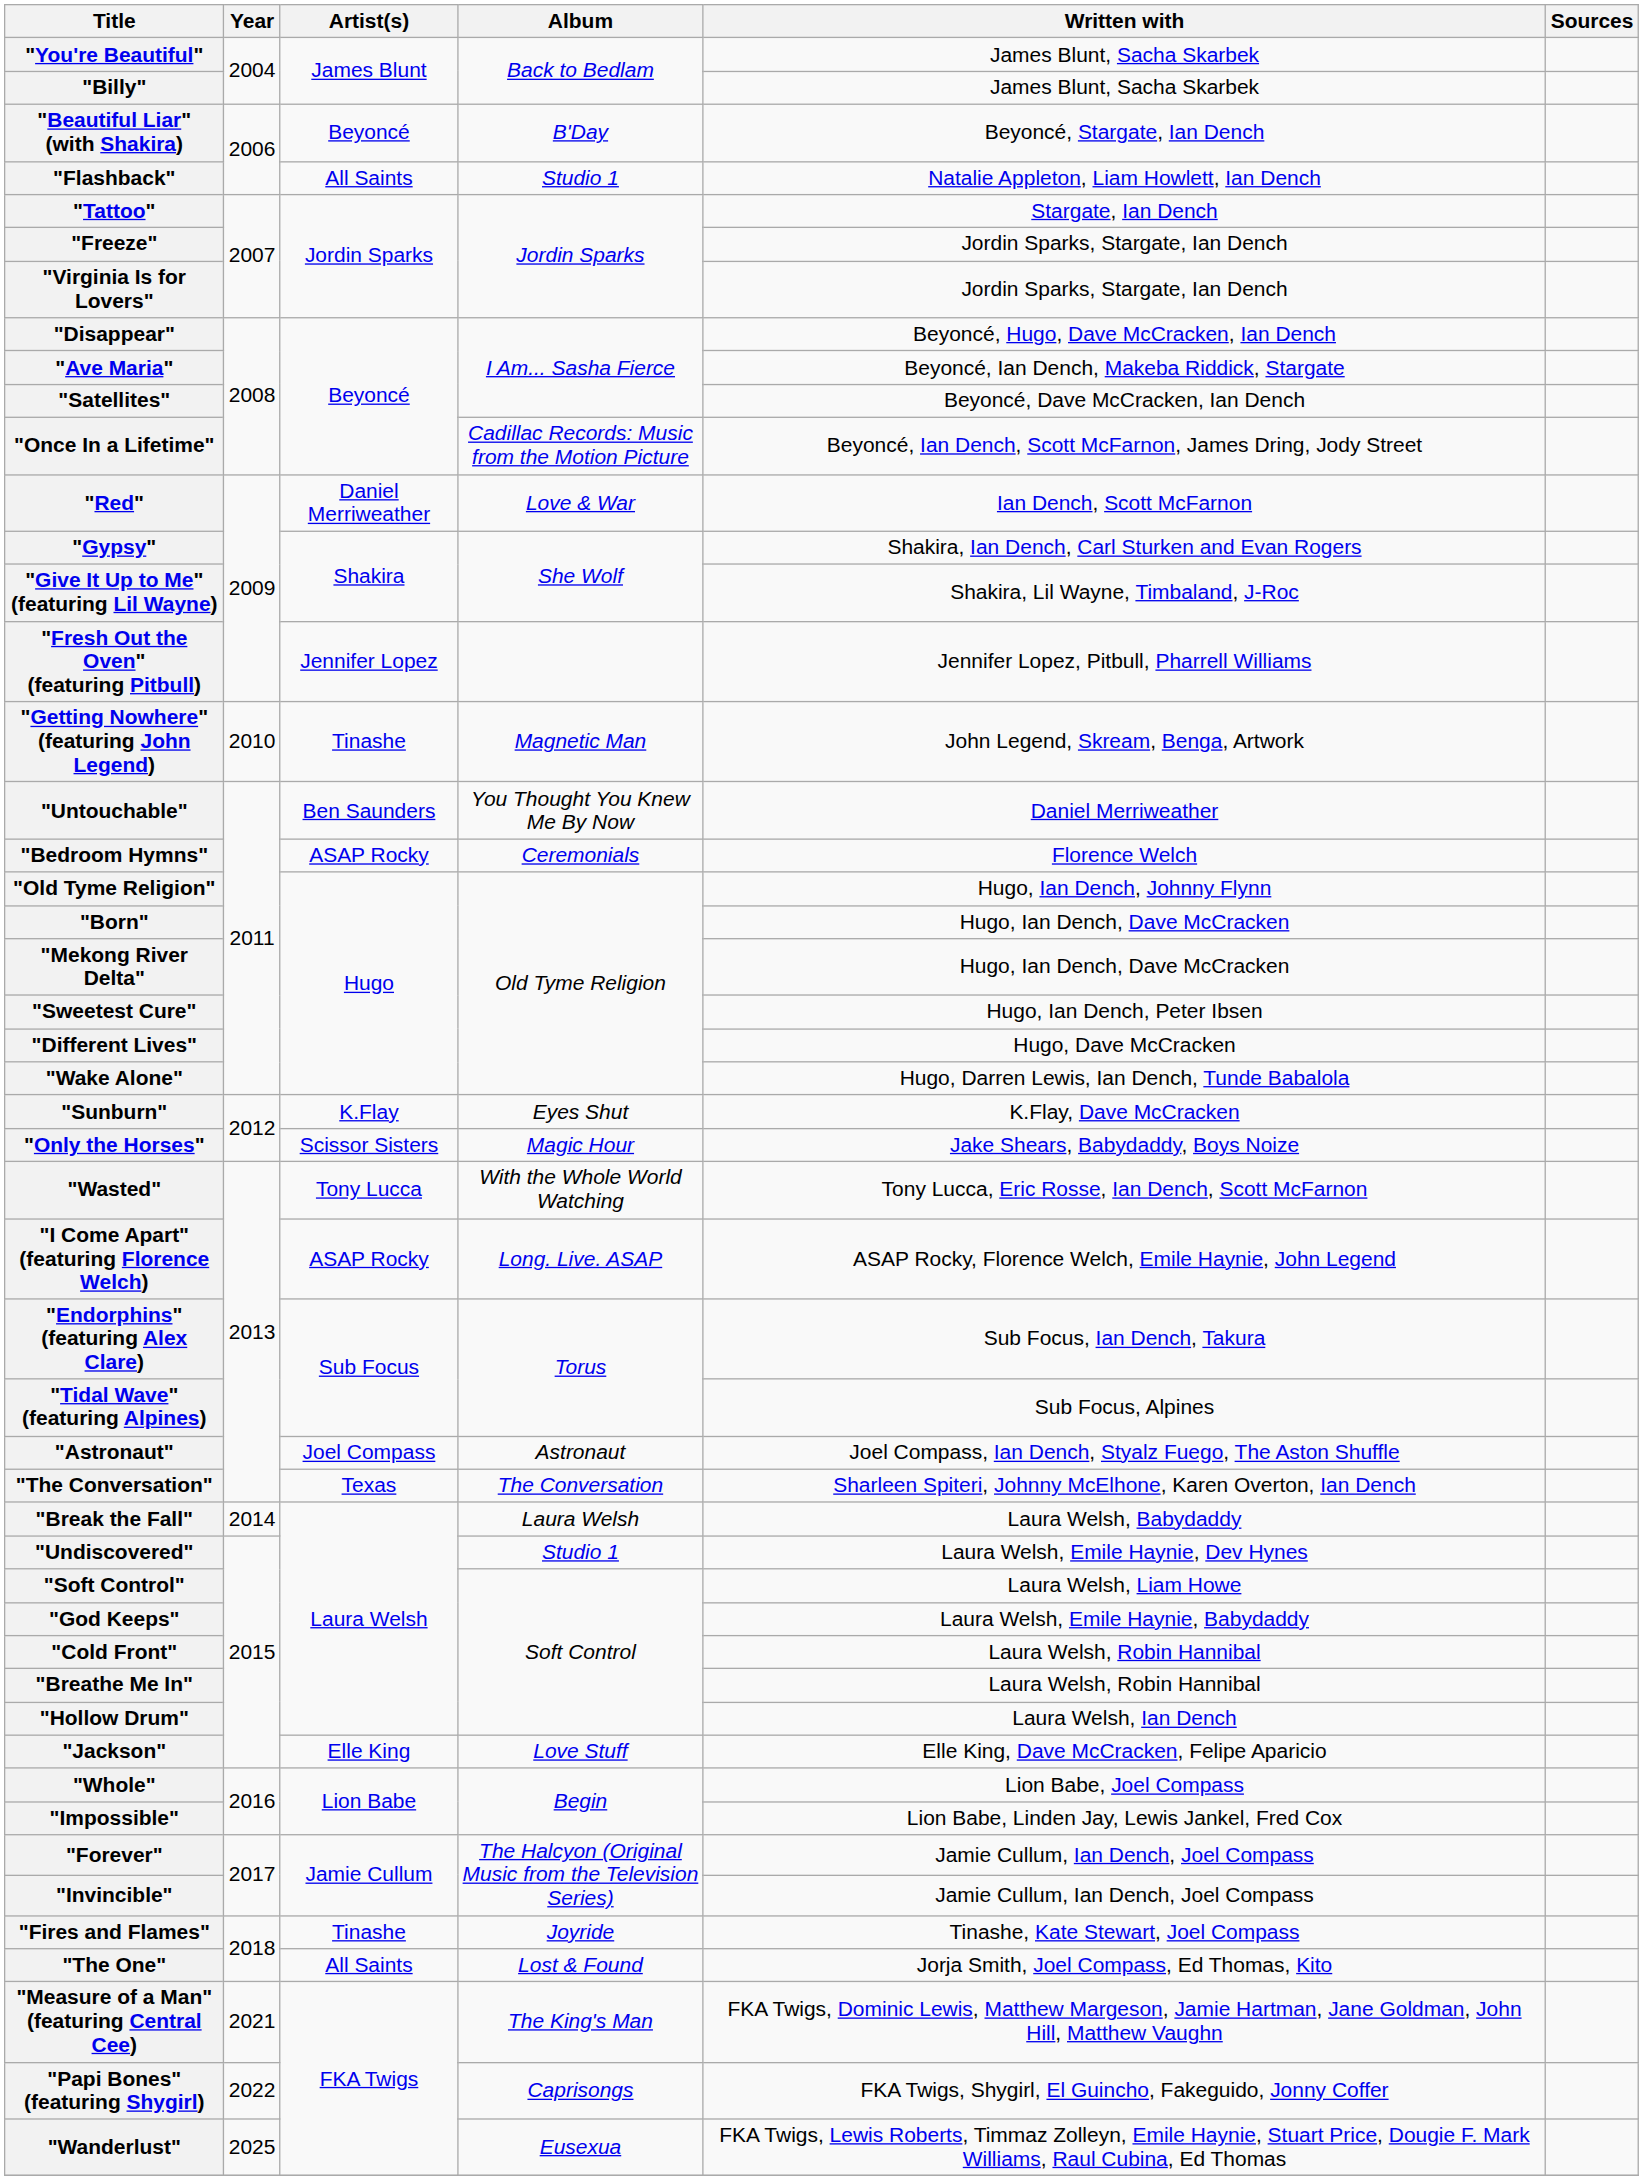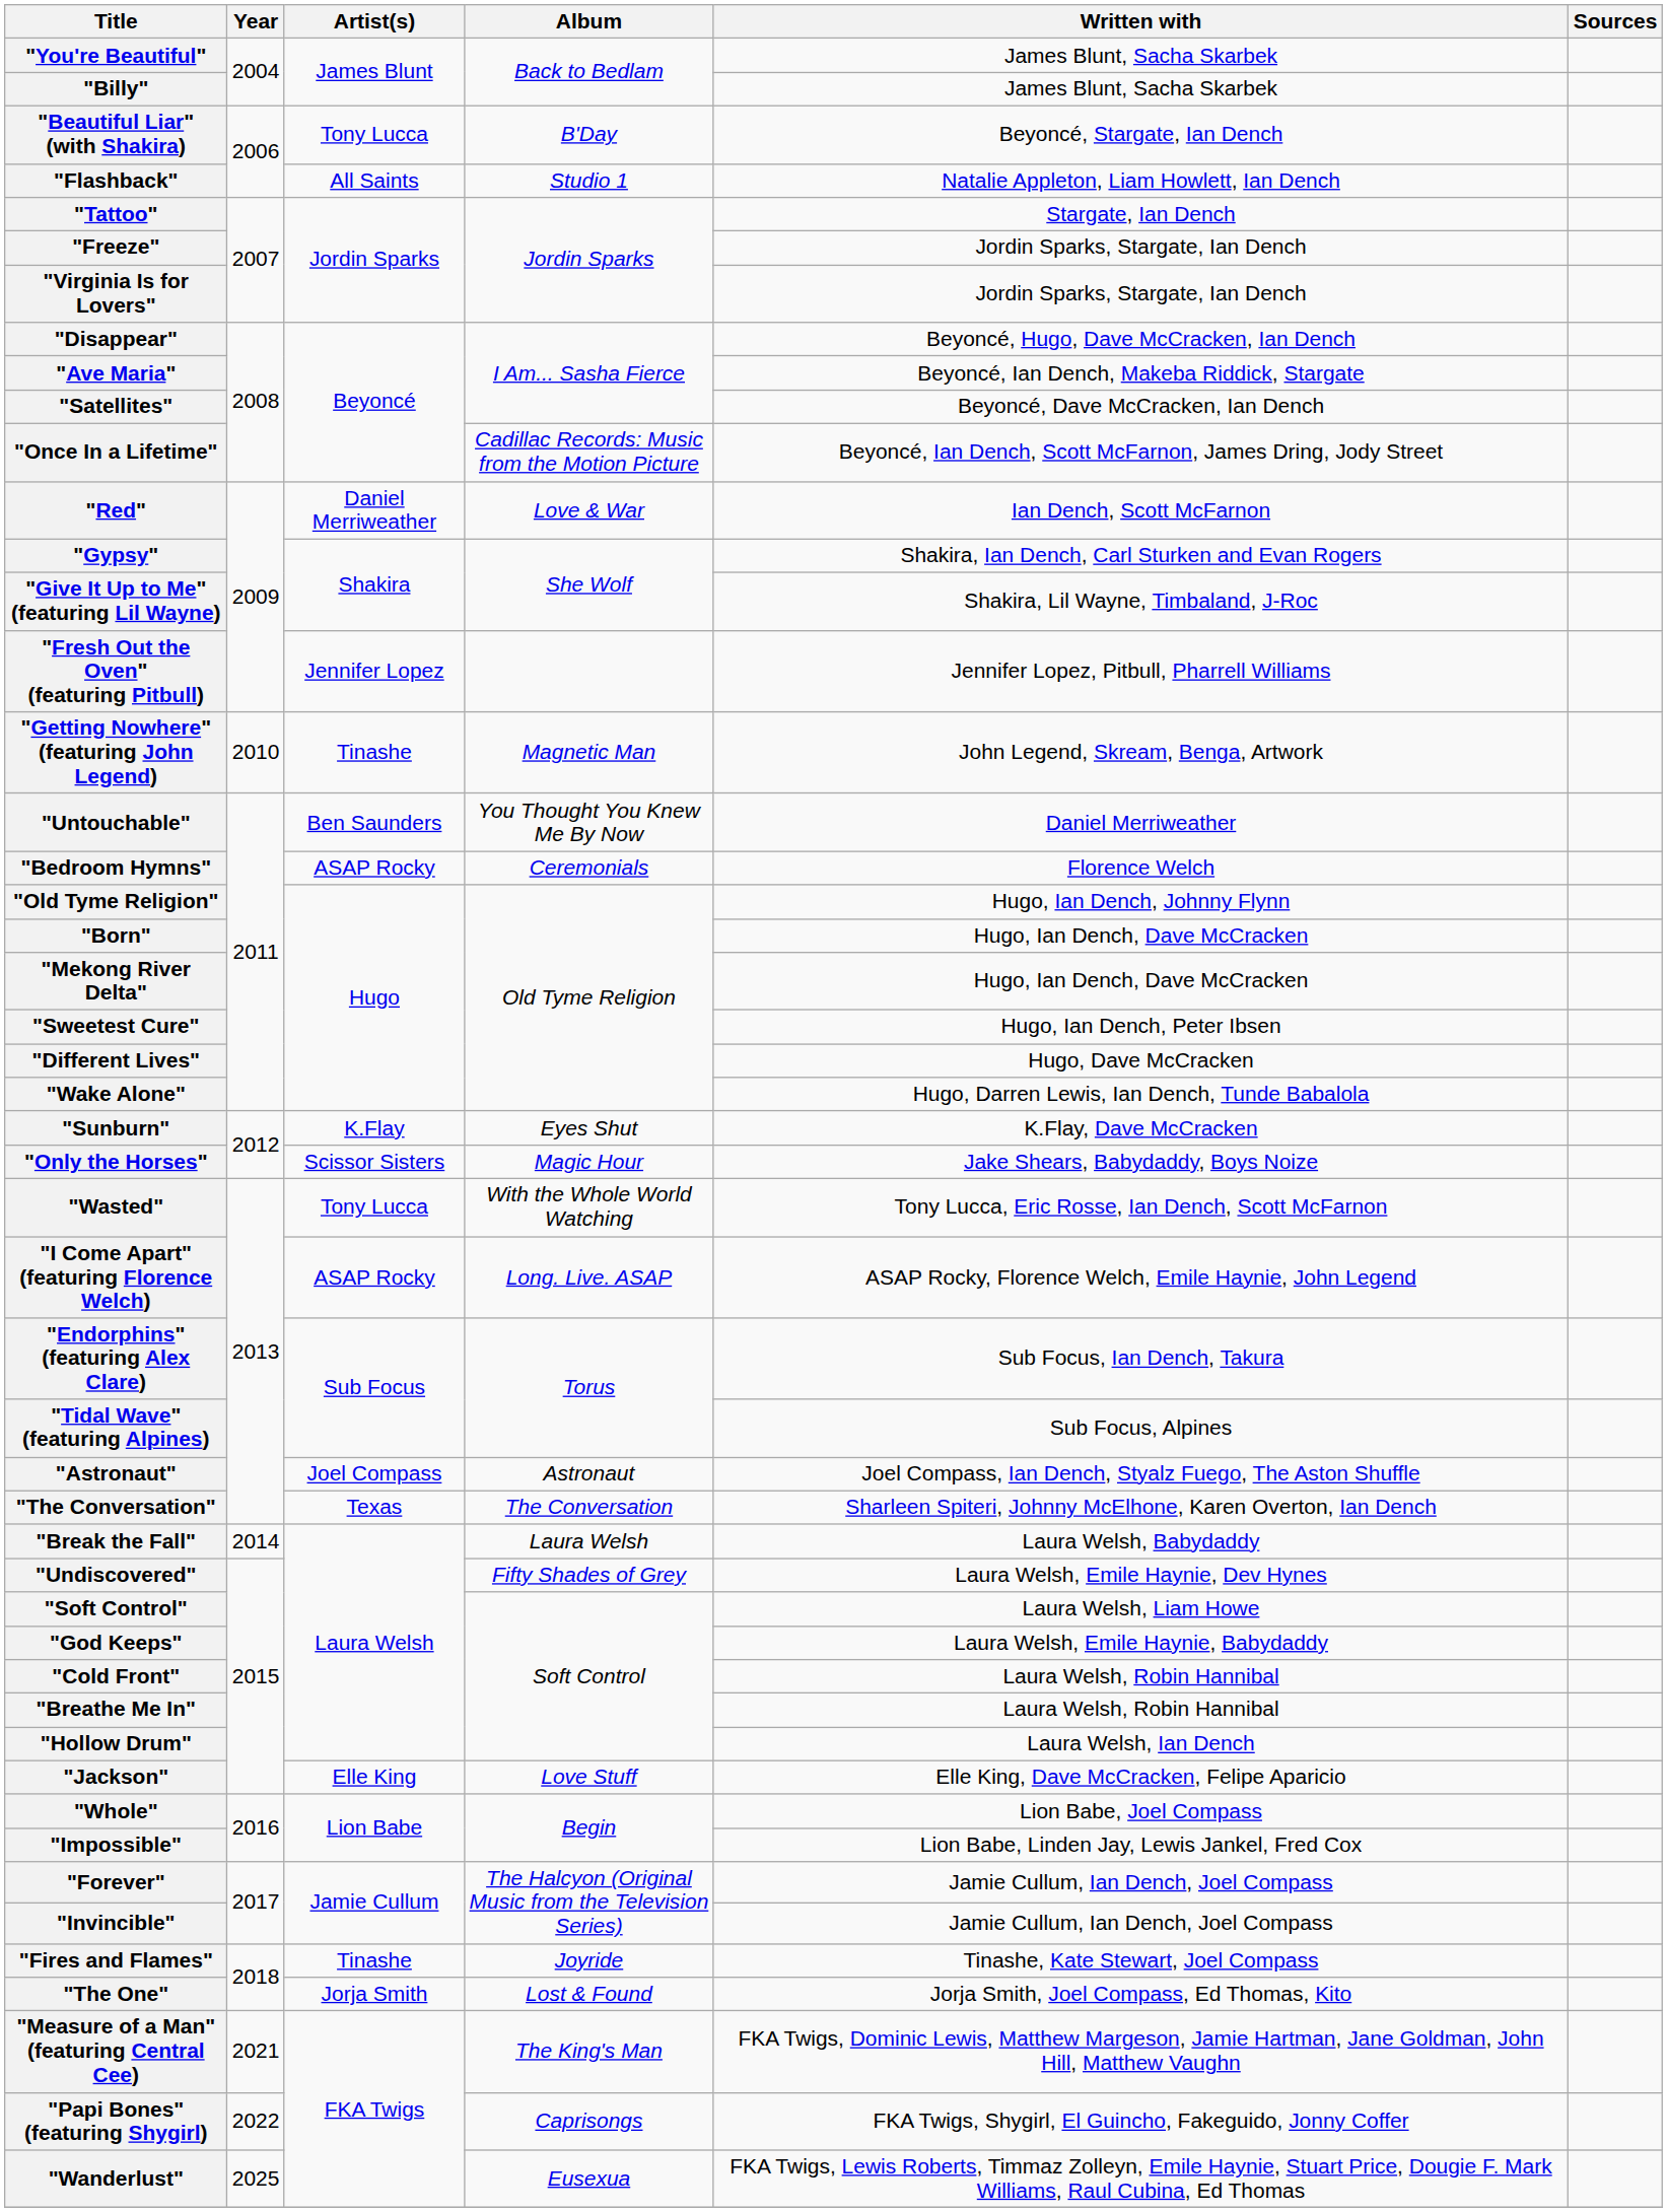"Beautiful Liar" (with Shakira) | Artist(s): Beyoncé -> Tony Lucca
"Undiscovered" | Album: Studio 1 -> Fifty Shades of Grey
"The One" | Artist(s): All Saints -> Jorja Smith
